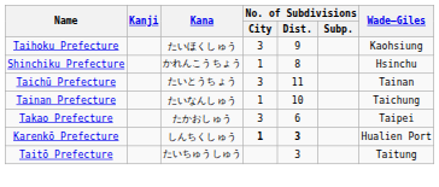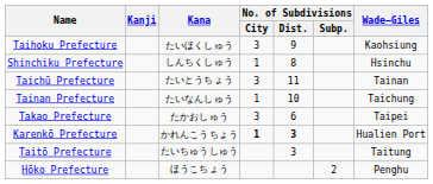Shinchiku Prefecture | Kana: かれんこうちょう -> しんちくしゅう
Karenkō Prefecture | Kana: しんちくしゅう -> かれんこうちょう
+ row: Hōko Prefecture | ほうこちょう | 2 | Penghu
